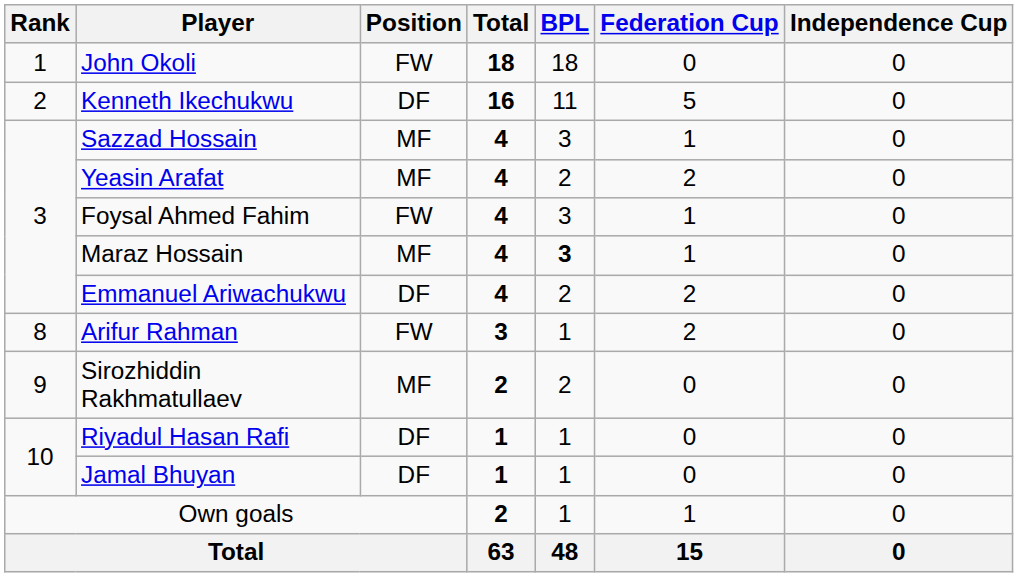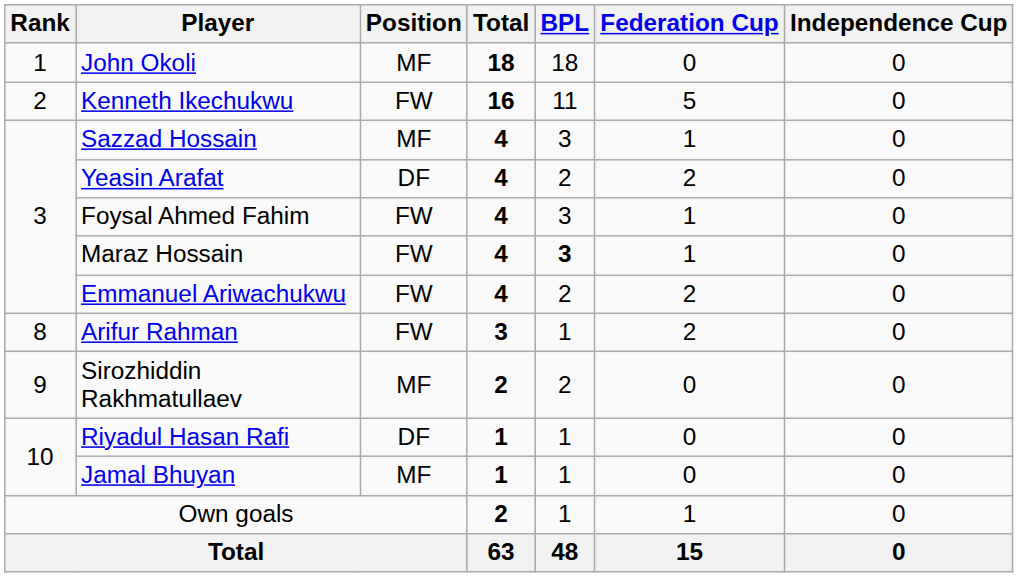John Okoli | Position: FW -> MF
Kenneth Ikechukwu | Position: DF -> FW
Yeasin Arafat | Position: MF -> DF
Maraz Hossain | Position: MF -> FW
Emmanuel Ariwachukwu | Position: DF -> FW
Jamal Bhuyan | Position: DF -> MF
